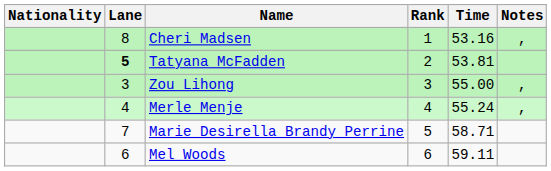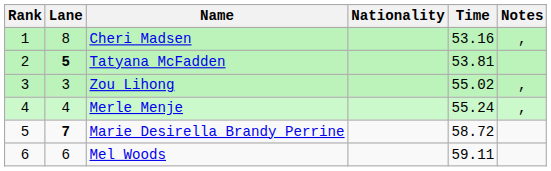columns swapped: Rank <-> Nationality
Zou Lihong | Time: 55.00 -> 55.02
Marie Desirella Brandy Perrine | Lane: normal -> bold
Marie Desirella Brandy Perrine | Time: 58.71 -> 58.72
